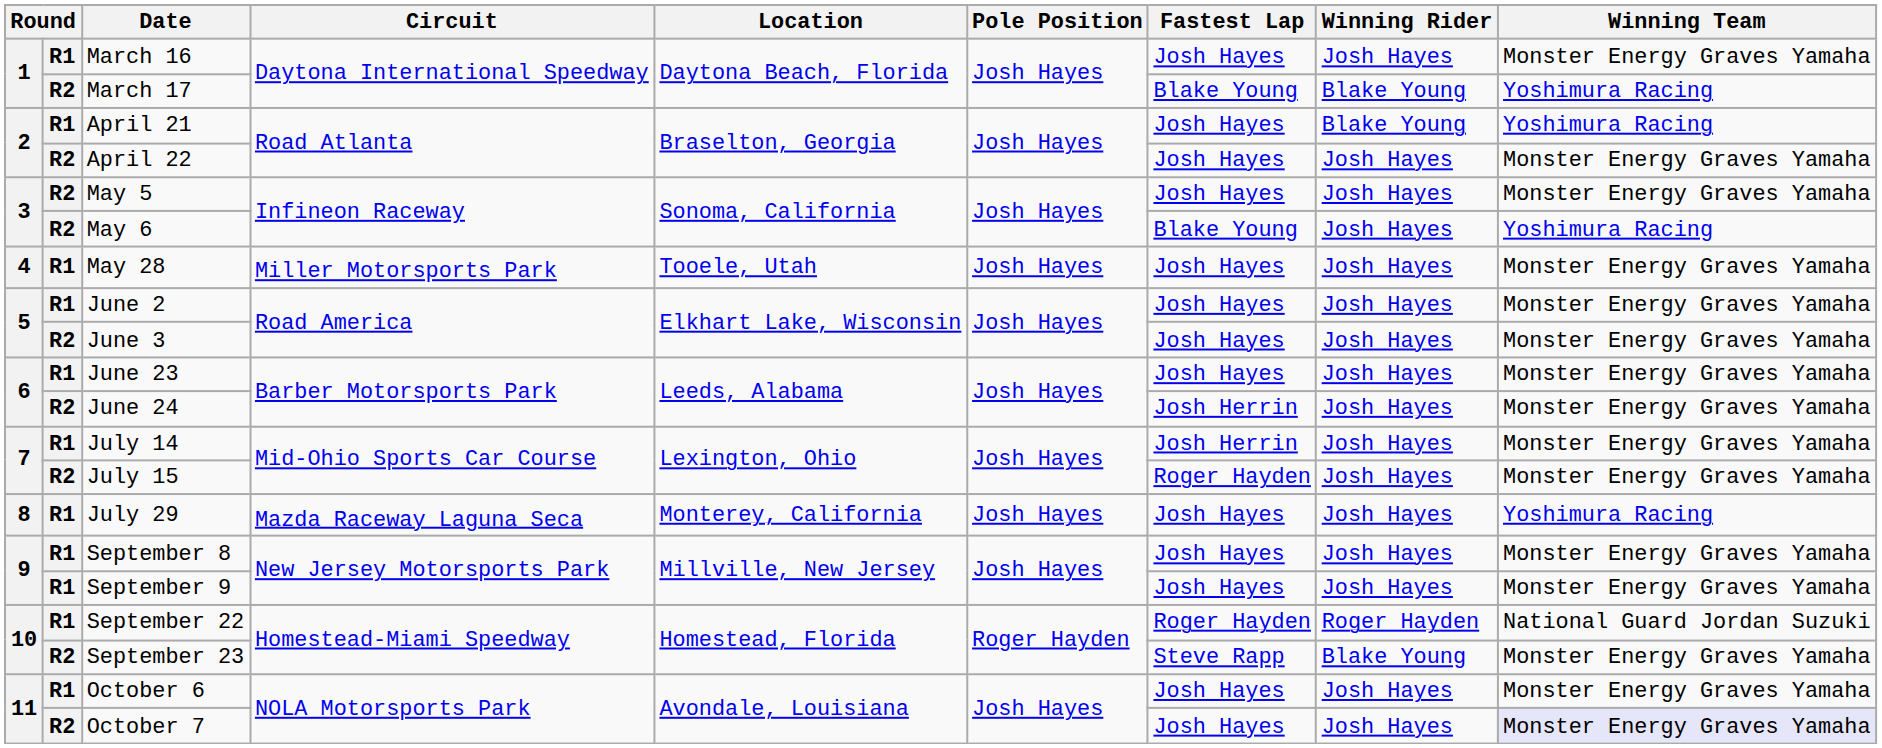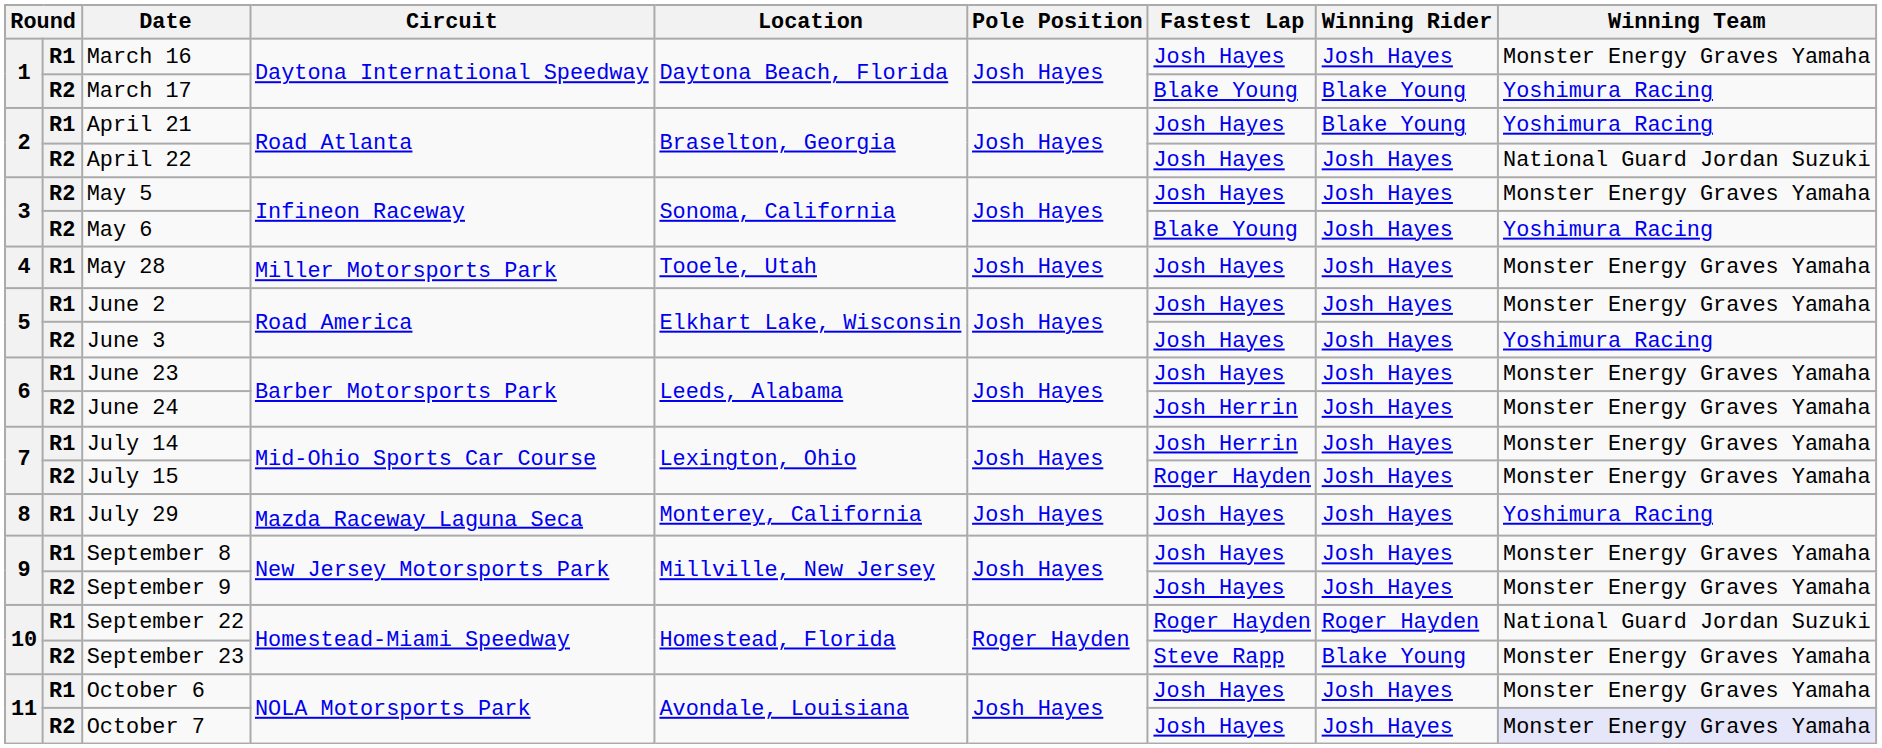April 22 | Winning Team: Monster Energy Graves Yamaha -> National Guard Jordan Suzuki
June 3 | Winning Team: Monster Energy Graves Yamaha -> Yoshimura Racing
September 9 | column 2: R1 -> R2
